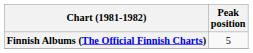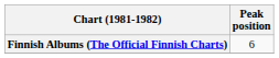Finnish Albums (The Official Finnish Charts) | Peak position: 5 -> 6
